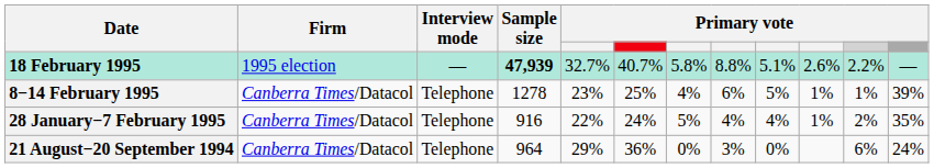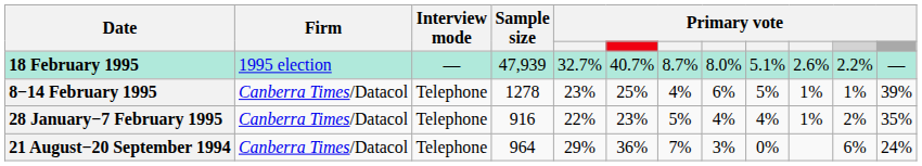18 February 1995 | Sample size: bold -> normal
18 February 1995 | column 7: 5.8% -> 8.7%
18 February 1995 | column 8: 8.8% -> 8.0%
28 January−7 February 1995 | column 6: 24% -> 23%
21 August−20 September 1994 | column 7: 0% -> 7%
